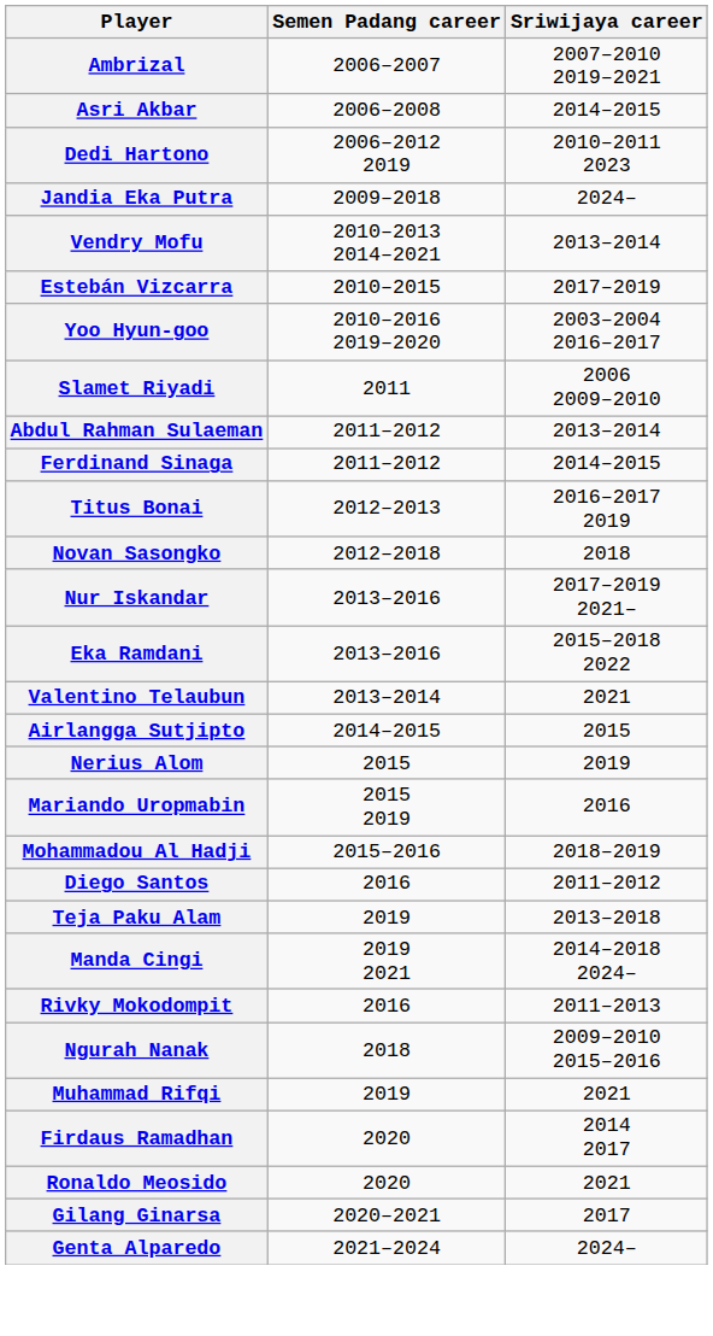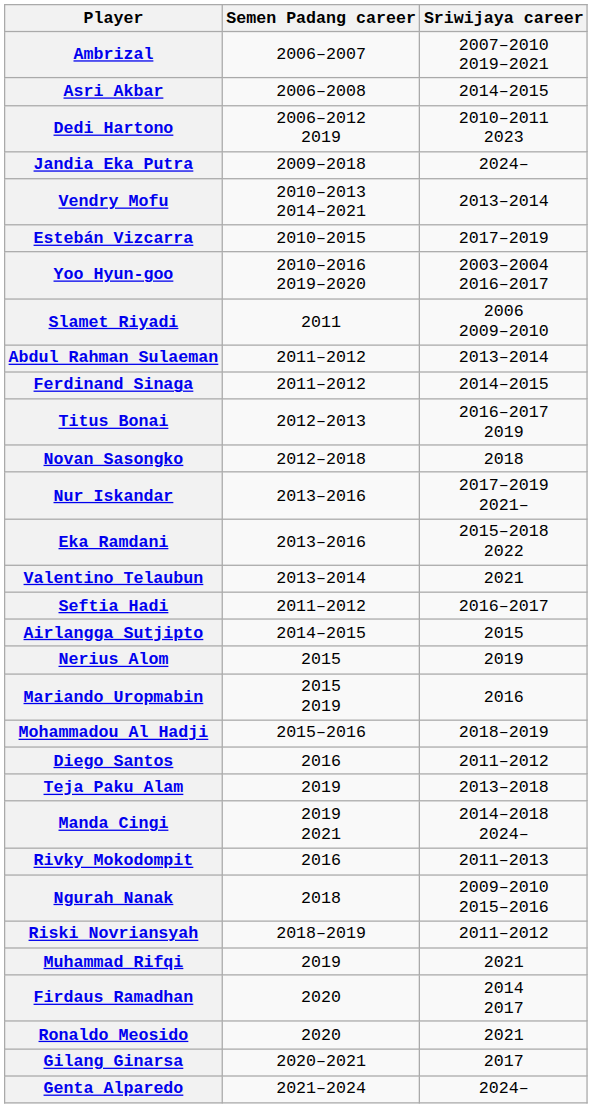+ row: Seftia Hadi | 2011–2012 | 2016–2017
+ row: Riski Novriansyah | 2018–2019 | 2011–2012
